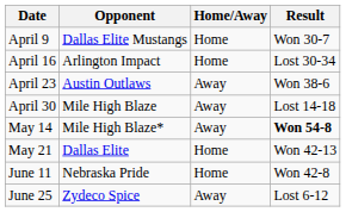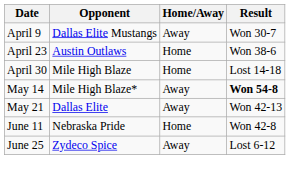April 9 | Home/Away: Home -> Away
- row: April 16 | Arlington Impact | Home | Lost 30-34
April 23 | Home/Away: Away -> Home
April 30 | Home/Away: Away -> Home
May 21 | Home/Away: Home -> Away
